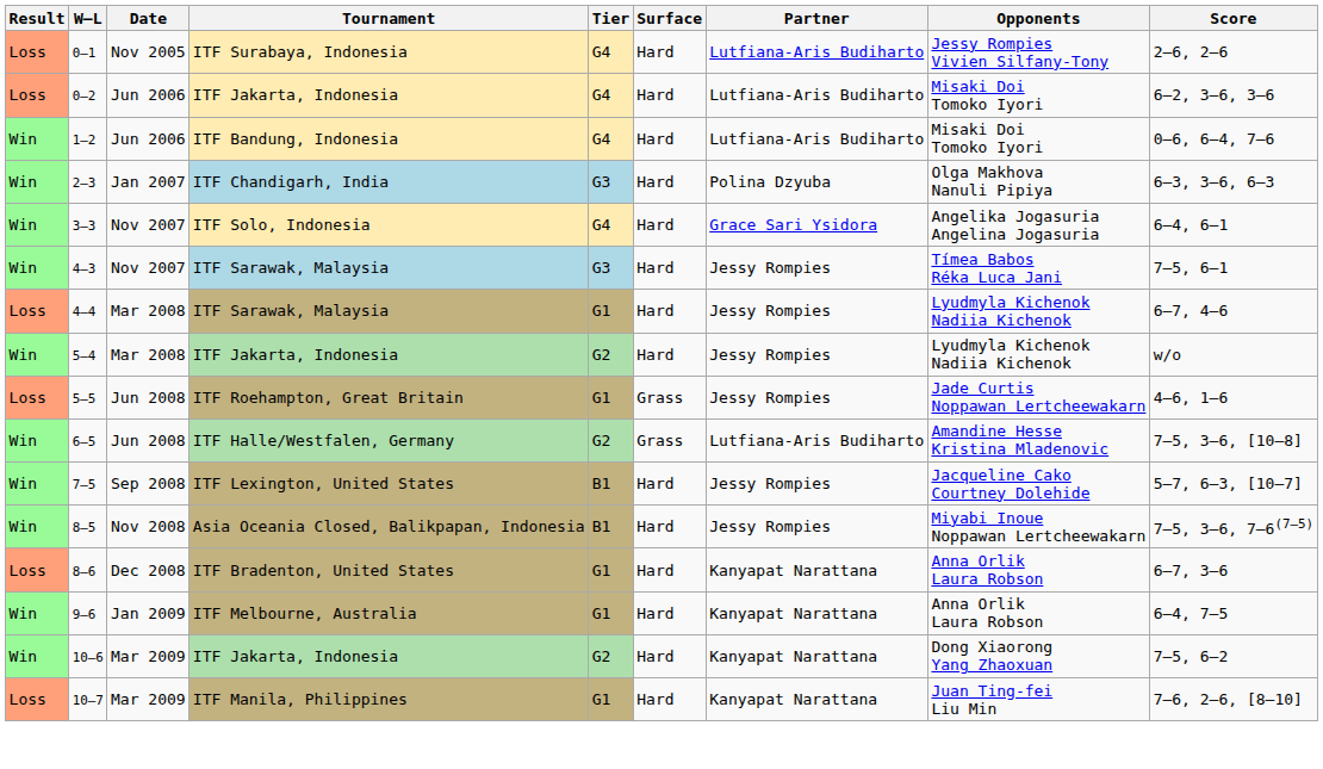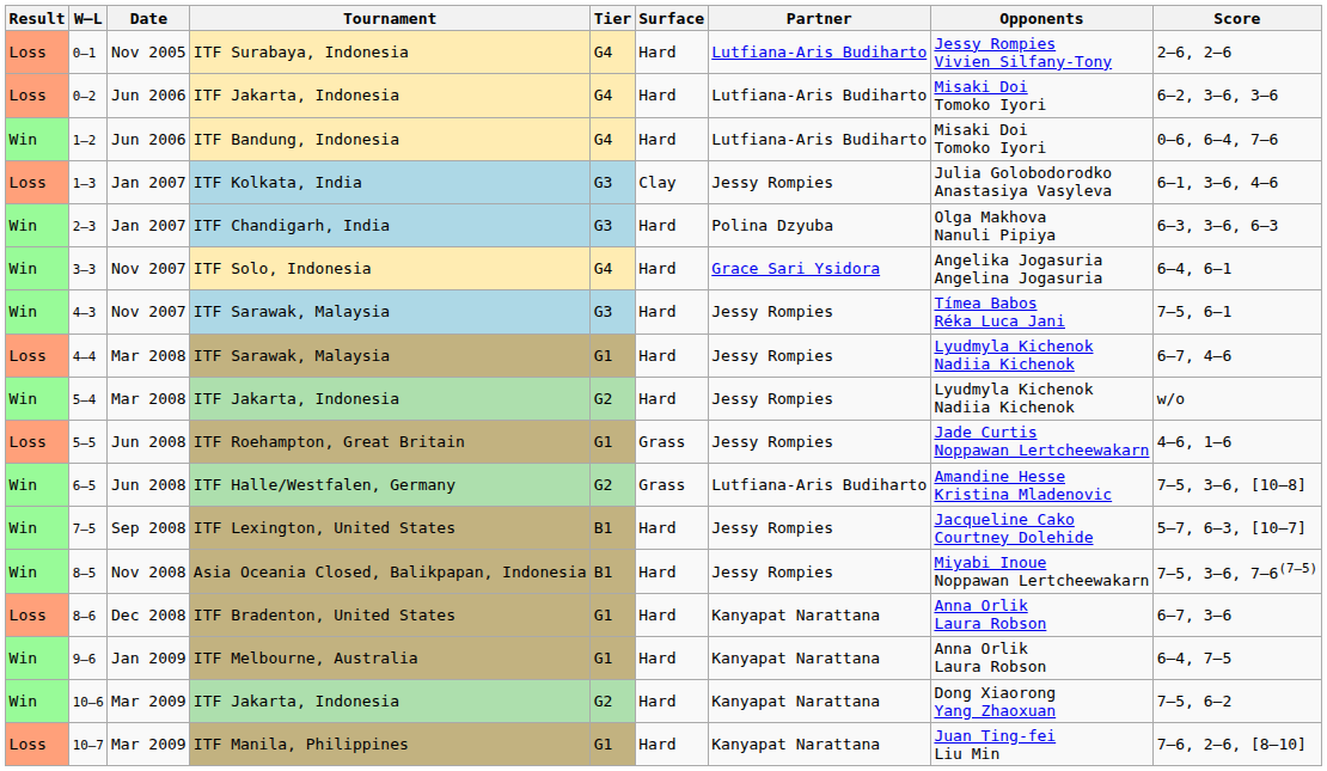+ row: Loss | 1–3 | Jan 2007 | ITF Kolkata, India | G3 | Clay | Jessy Rompies | Julia Golobodorodko Anastasiya Vasyleva | 6–1, 3–6, 4–6
